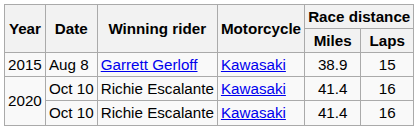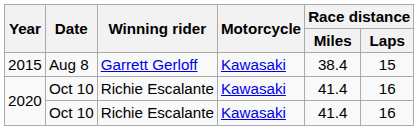2015 | Race distance / Miles: 38.9 -> 38.4
